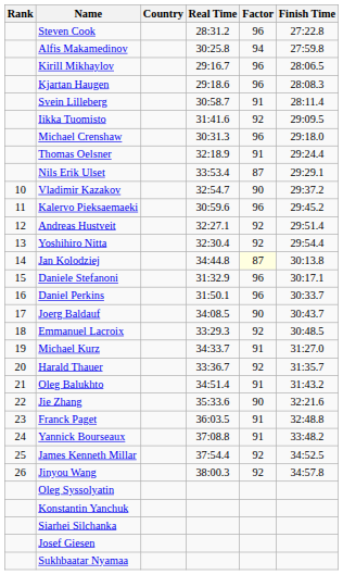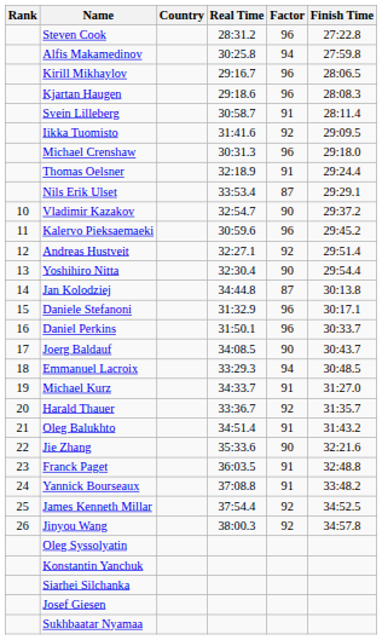Yoshihiro Nitta | Factor: 92 -> 90
Jan Kolodziej | Factor: lightyellow background -> no background
Emmanuel Lacroix | Factor: 92 -> 94
